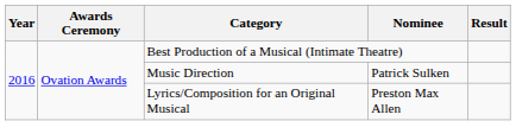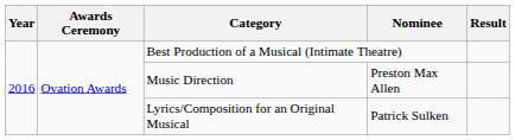Music Direction | Nominee: Patrick Sulken -> Preston Max Allen
Lyrics/Composition for an Original Musical | Nominee: Preston Max Allen -> Patrick Sulken
